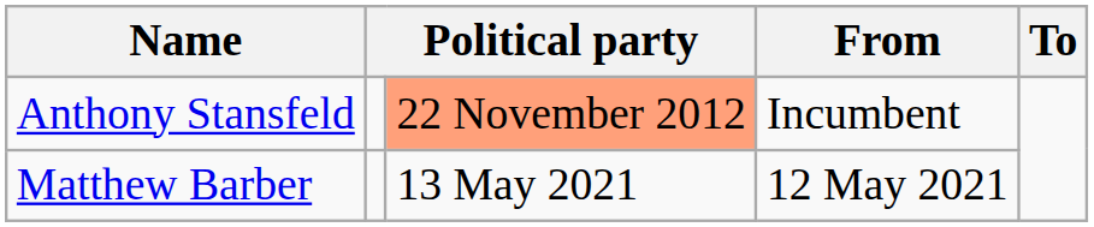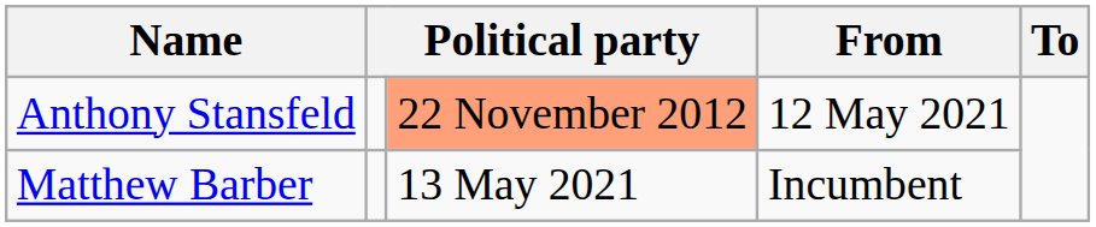Anthony Stansfeld | From: Incumbent -> 12 May 2021
Matthew Barber | From: 12 May 2021 -> Incumbent
